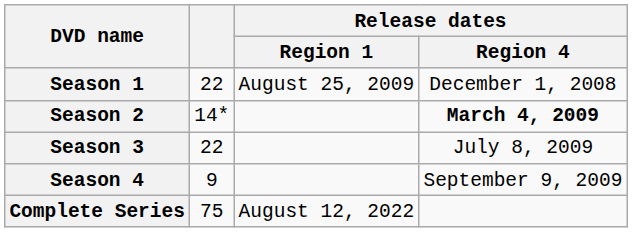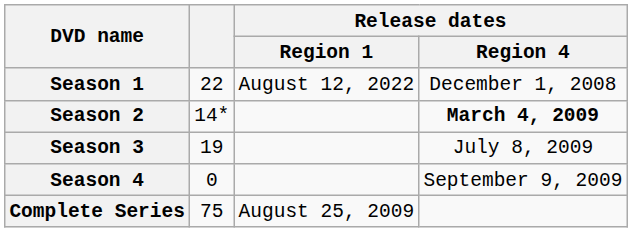Season 1 | Release dates / Region 1: August 25, 2009 -> August 12, 2022
Season 3 | column 2: 22 -> 19
Season 4 | column 2: 9 -> 0
Complete Series | Release dates / Region 1: August 12, 2022 -> August 25, 2009
